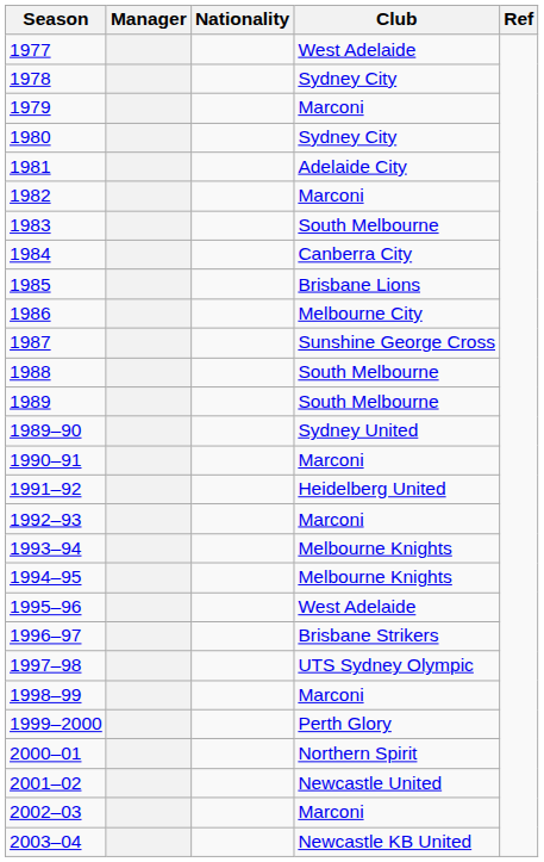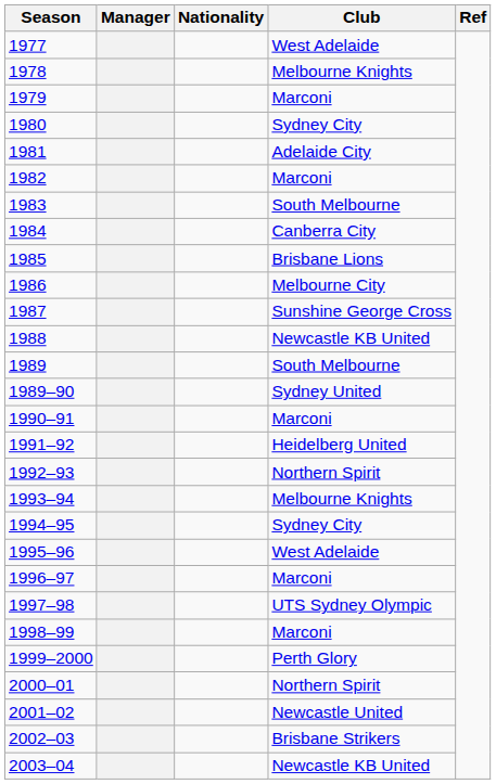1978 | Club: Sydney City -> Melbourne Knights
1988 | Club: South Melbourne -> Newcastle KB United
1992–93 | Club: Marconi -> Northern Spirit
1994–95 | Club: Melbourne Knights -> Sydney City
1996–97 | Club: Brisbane Strikers -> Marconi
2002–03 | Club: Marconi -> Brisbane Strikers
